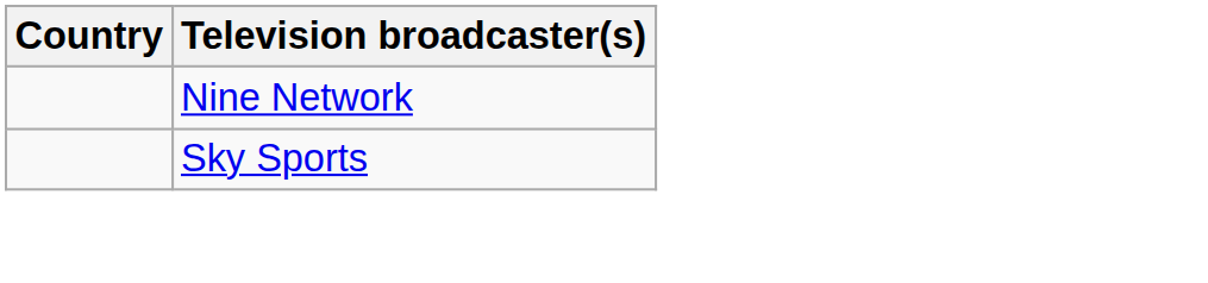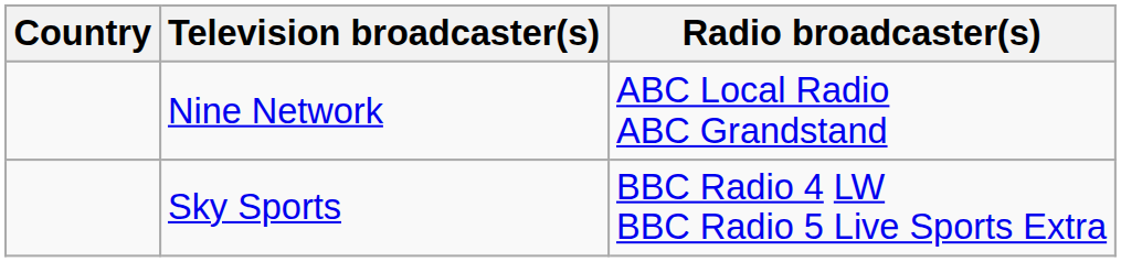+ column: Radio broadcaster(s) | ABC Local Radio ABC Grandstand | BBC Radio 4 LW BBC Radio 5 Live Sports Extra
